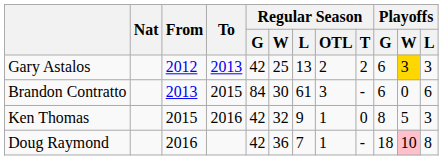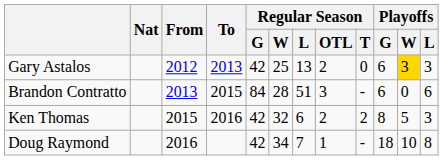Gary Astalos | Regular Season / T: 2 -> 0
Brandon Contratto | Regular Season / W: 30 -> 28
Brandon Contratto | Regular Season / L: 61 -> 51
Ken Thomas | Regular Season / L: 9 -> 6
Ken Thomas | Regular Season / OTL: 1 -> 2
Ken Thomas | Regular Season / T: 0 -> 2
Doug Raymond | Regular Season / W: 36 -> 34
Doug Raymond | Playoffs / W: pink background -> no background
